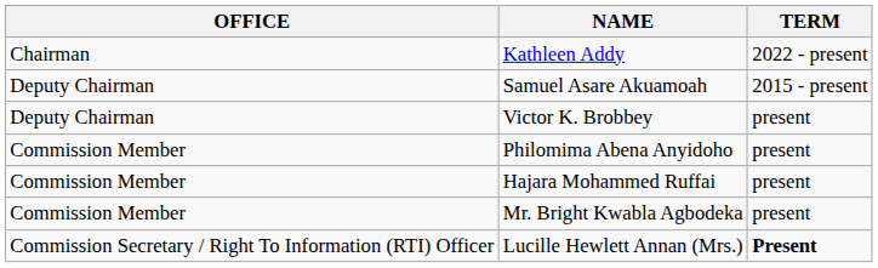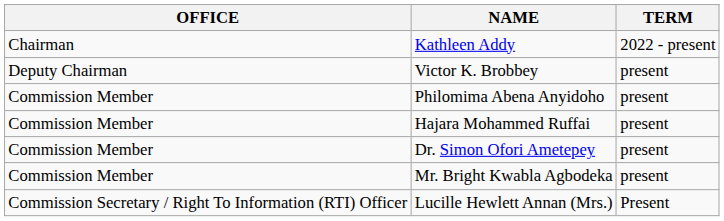- row: Deputy Chairman | Samuel Asare Akuamoah | 2015 - present
+ row: Commission Member | Dr. Simon Ofori Ametepey | present
Lucille Hewlett Annan (Mrs.) | TERM: bold -> normal
